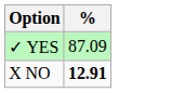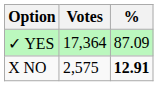+ column: Votes | 17,364 | 2,575
